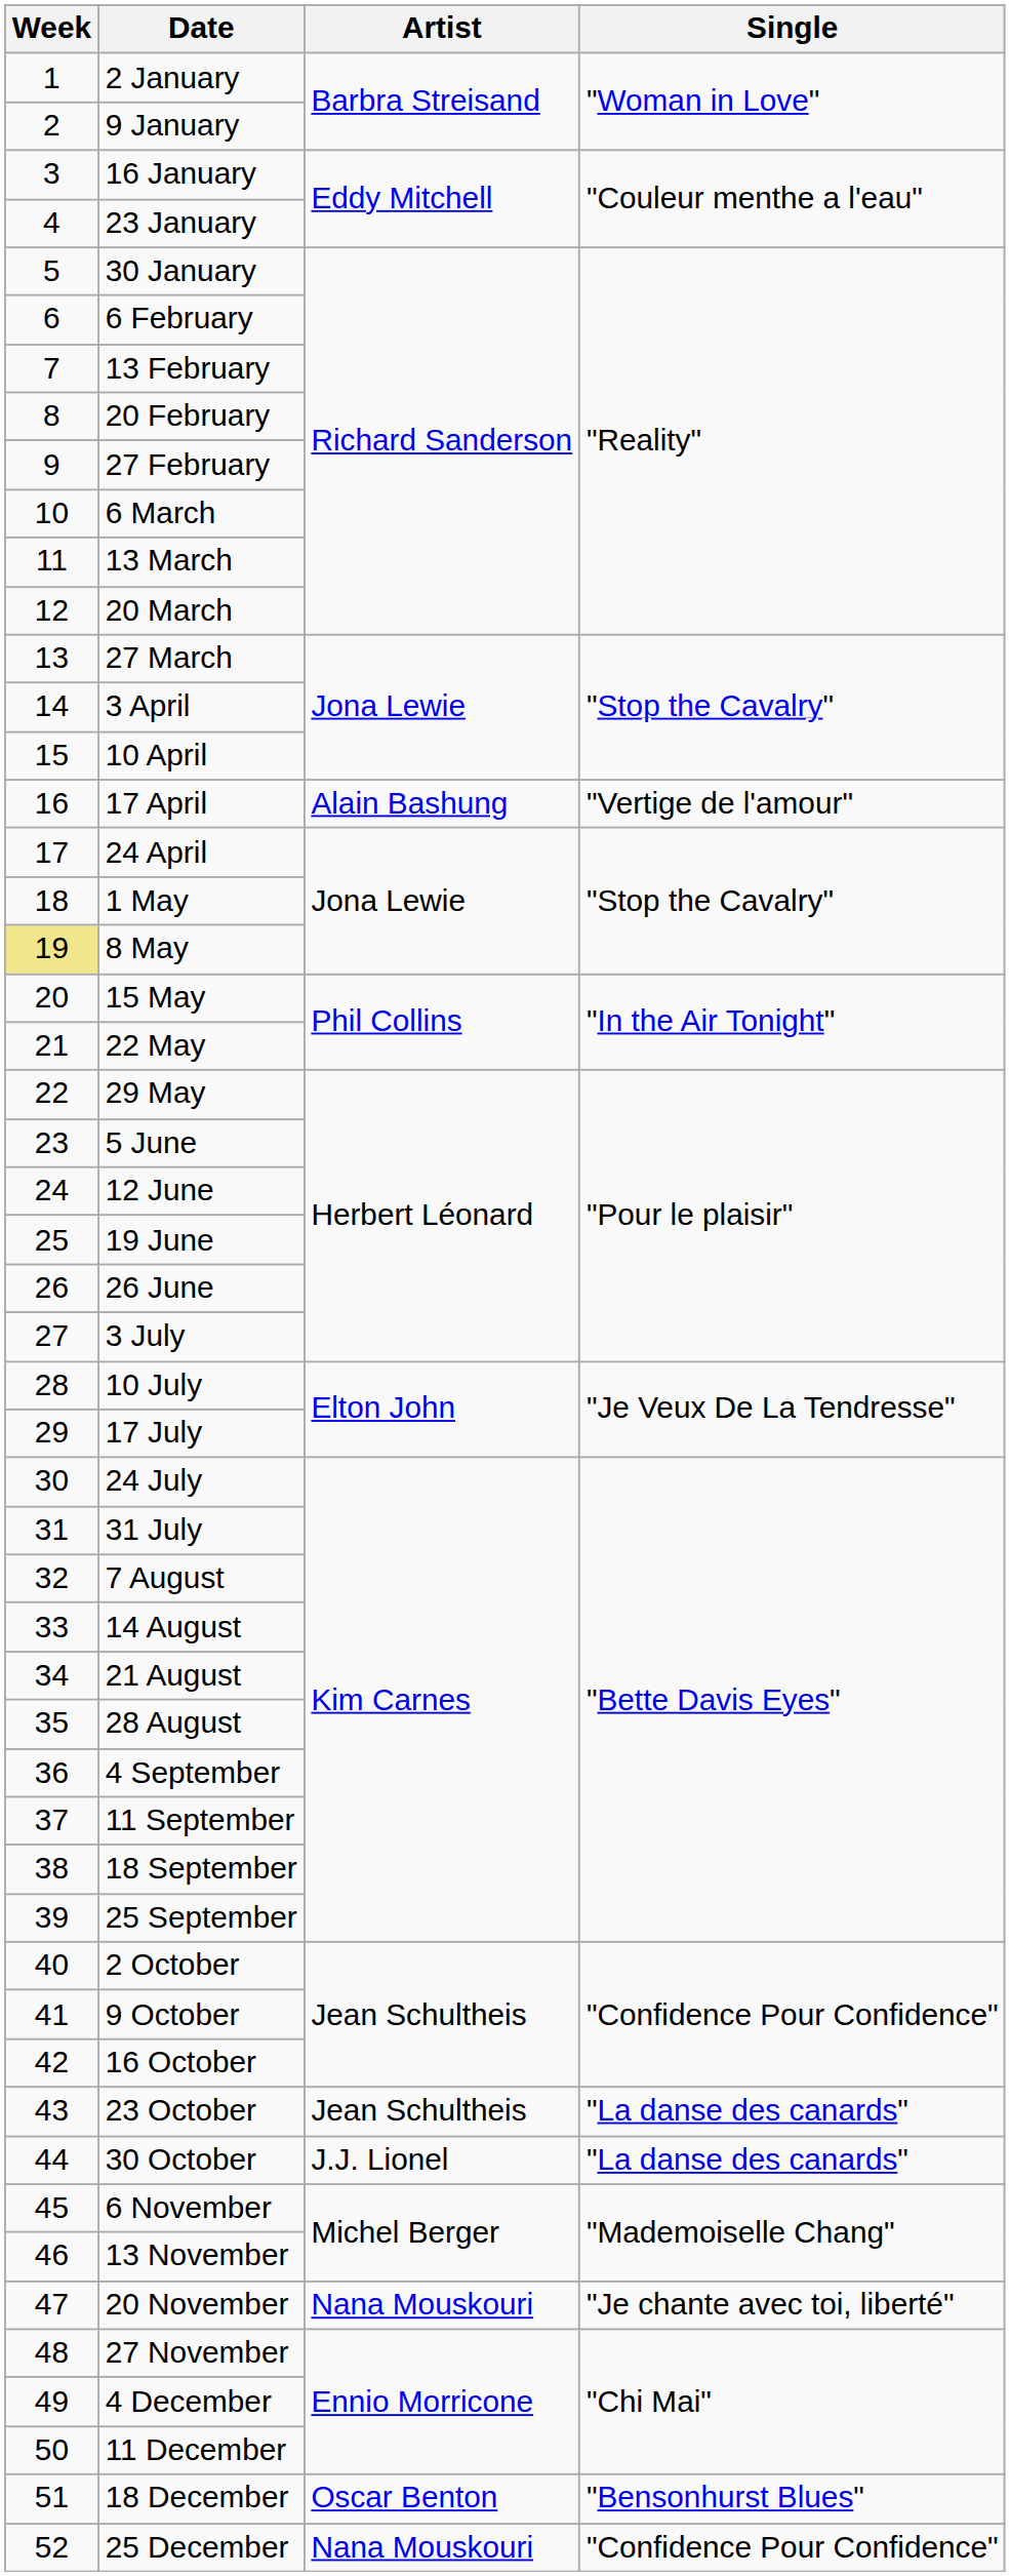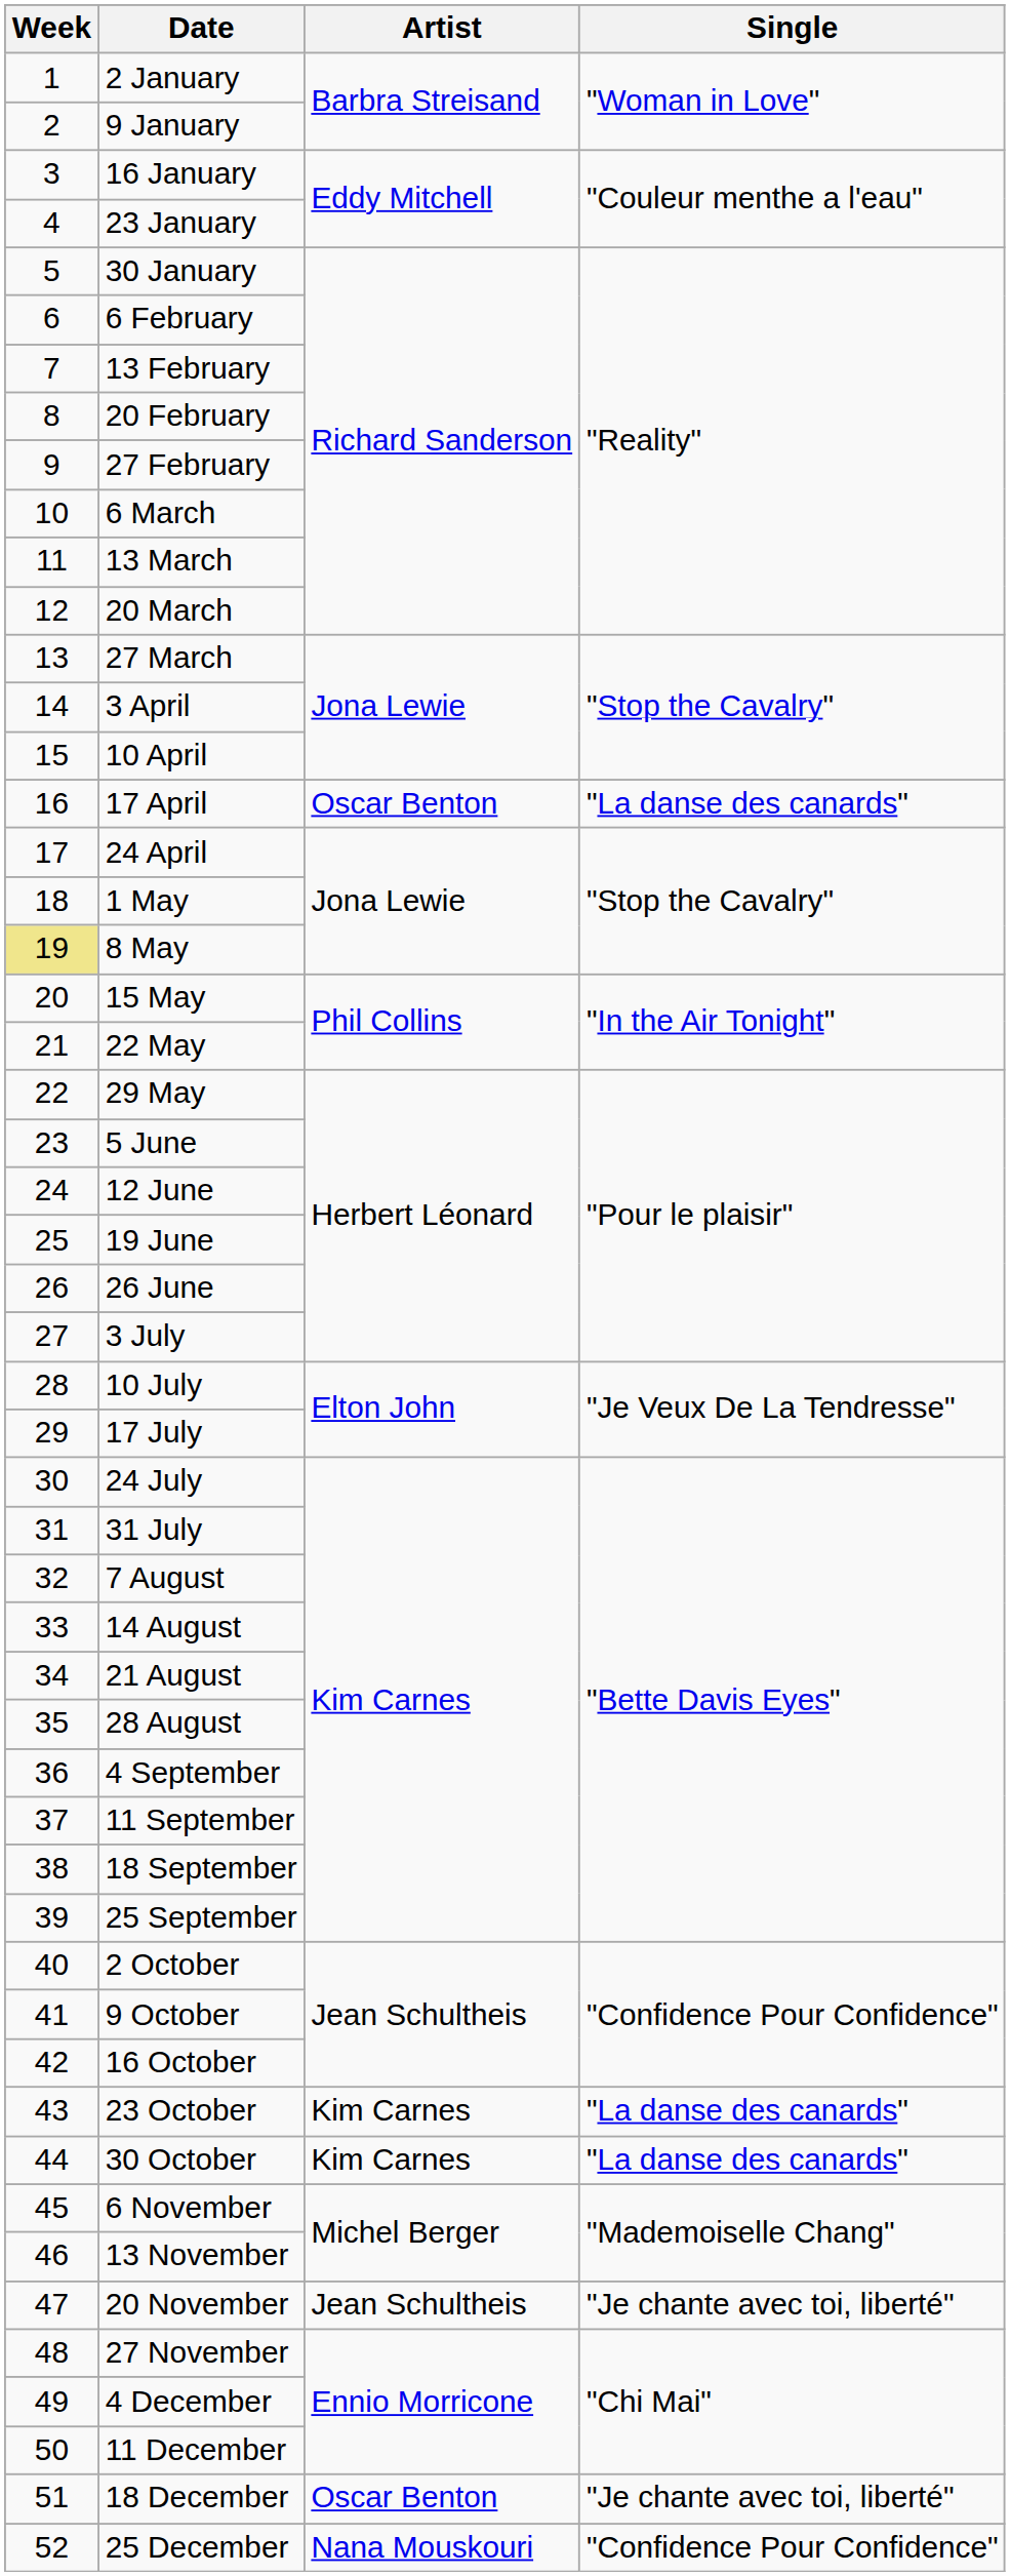17 April | Artist: Alain Bashung -> Oscar Benton
17 April | Single: "Vertige de l'amour" -> "La danse des canards"
23 October | Artist: Jean Schultheis -> Kim Carnes
30 October | Artist: J.J. Lionel -> Kim Carnes
20 November | Artist: Nana Mouskouri -> Jean Schultheis
18 December | Single: "Bensonhurst Blues" -> "Je chante avec toi, liberté"
